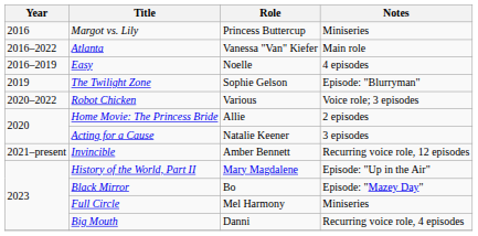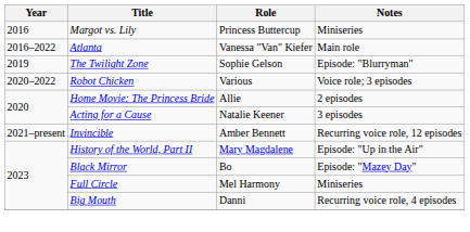- row: 2016–2019 | Easy | Noelle | 4 episodes
